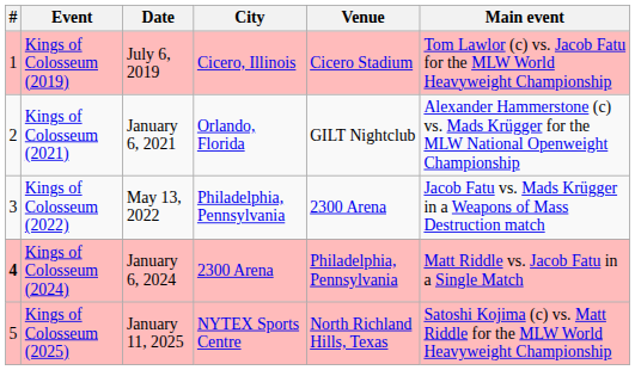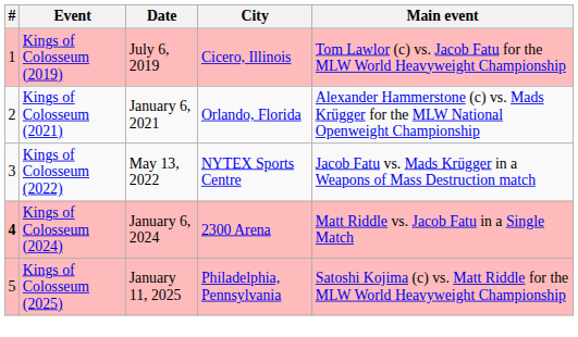- column: Venue | Cicero Stadium | GILT Nightclub | 2300 Arena | Philadelphia, Pennsylvania | North Richland Hills, Texas
Kings of Colosseum (2022) | City: Philadelphia, Pennsylvania -> NYTEX Sports Centre
Kings of Colosseum (2025) | City: NYTEX Sports Centre -> Philadelphia, Pennsylvania
